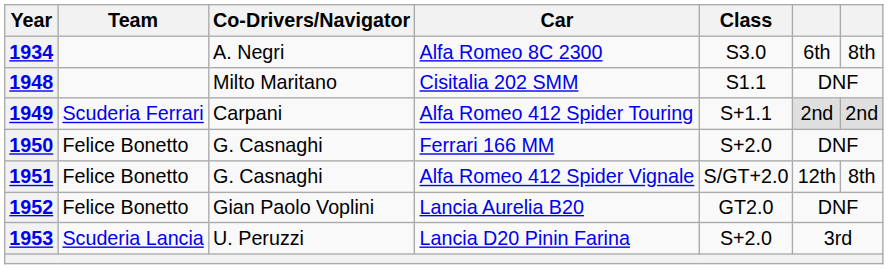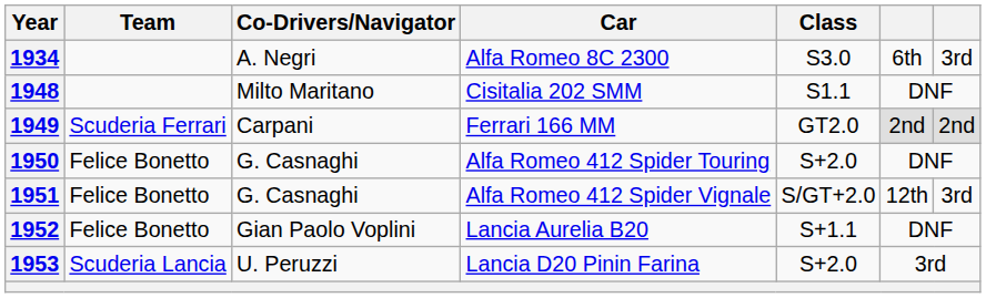1934 | column 7: 8th -> 3rd
1949 | Car: Alfa Romeo 412 Spider Touring -> Ferrari 166 MM
1949 | Class: S+1.1 -> GT2.0
1950 | Car: Ferrari 166 MM -> Alfa Romeo 412 Spider Touring
1951 | column 7: 8th -> 3rd
1952 | Class: GT2.0 -> S+1.1
